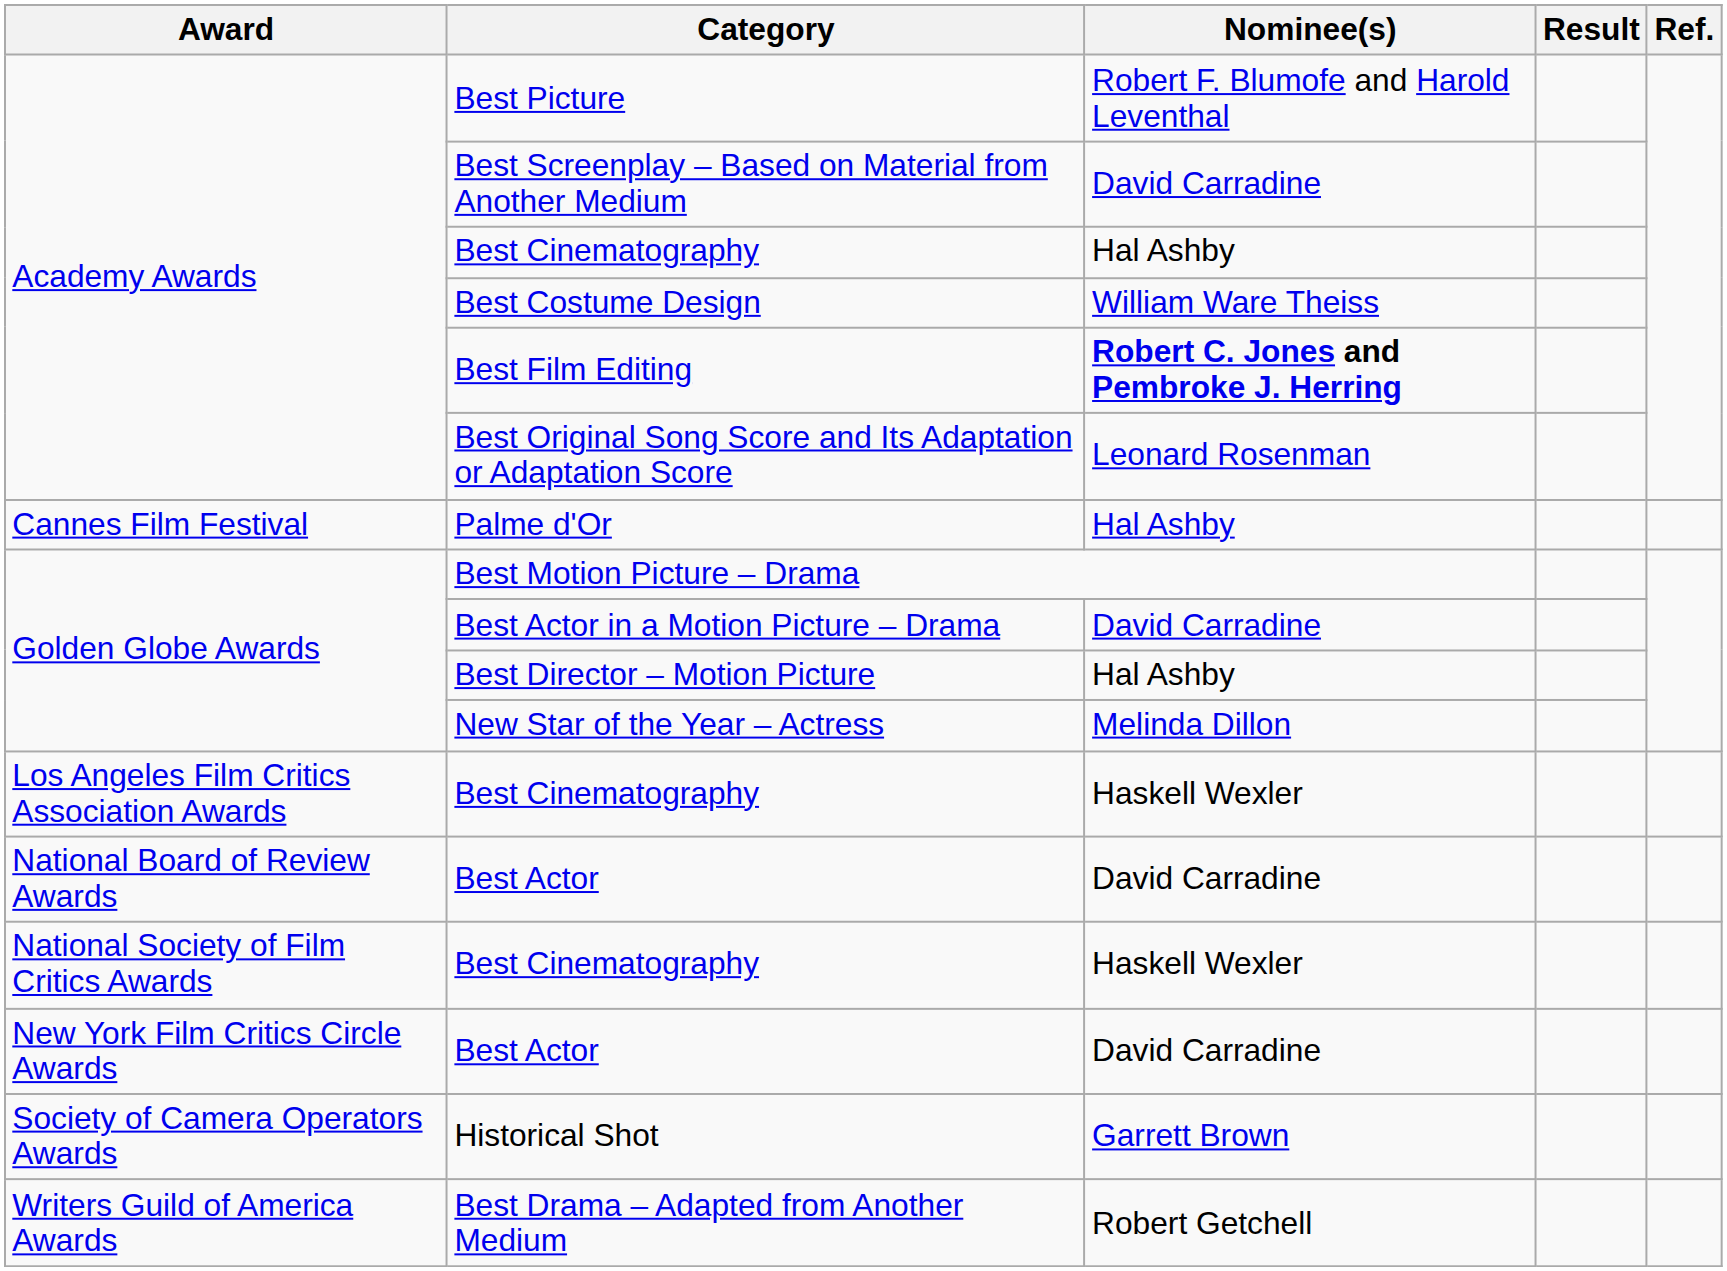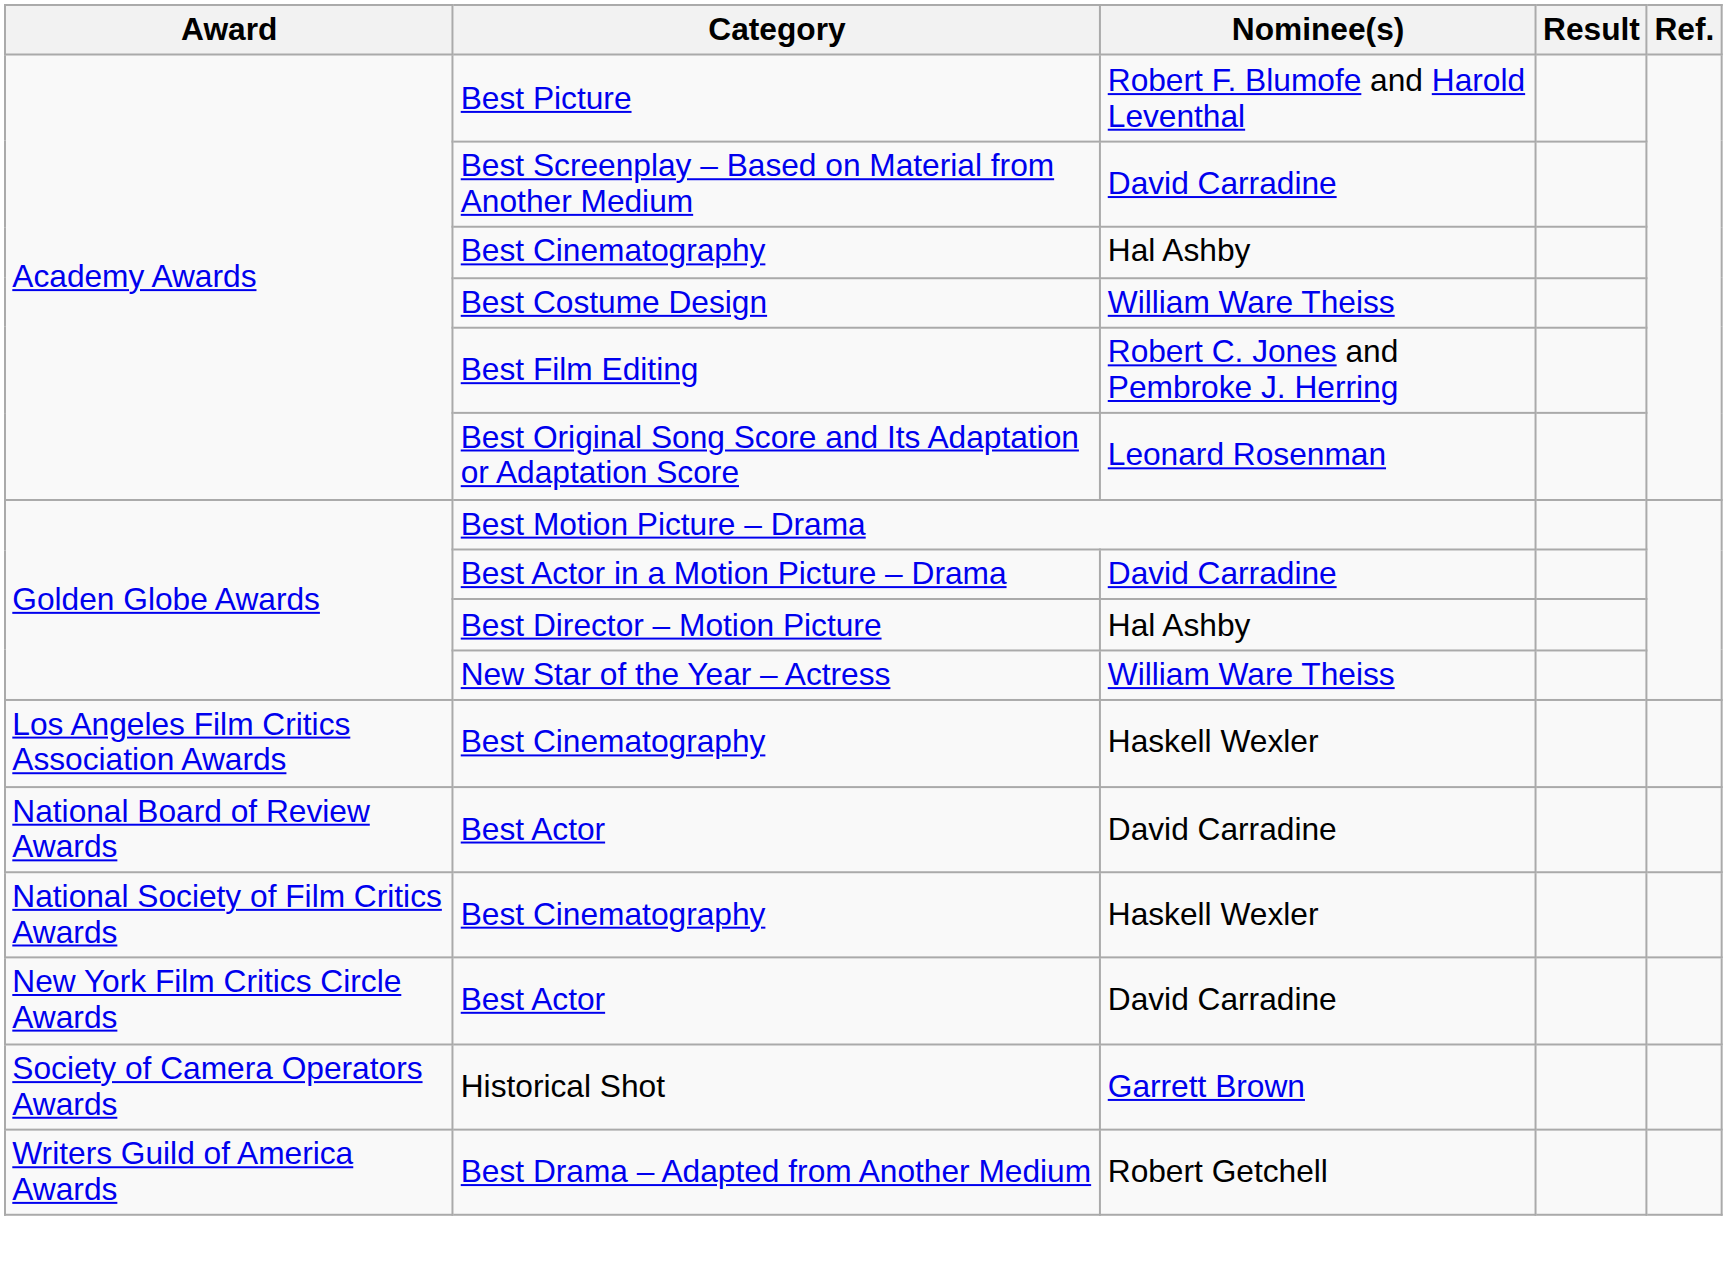Best Film Editing | Nominee(s): bold -> normal
- row: Cannes Film Festival | Palme d'Or | Hal Ashby
New Star of the Year – Actress | Nominee(s): Melinda Dillon -> William Ware Theiss
